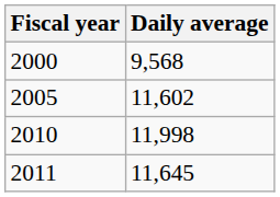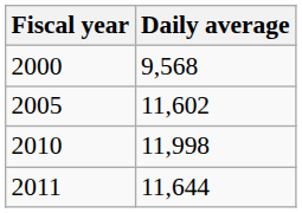2011 | Daily average: 11,645 -> 11,644
